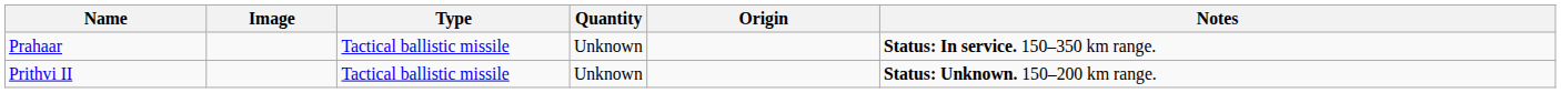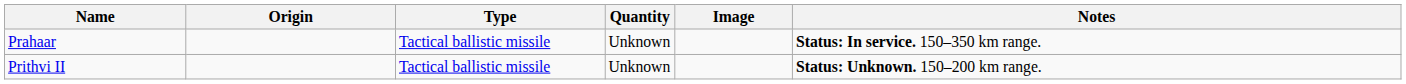columns swapped: Image <-> Origin
